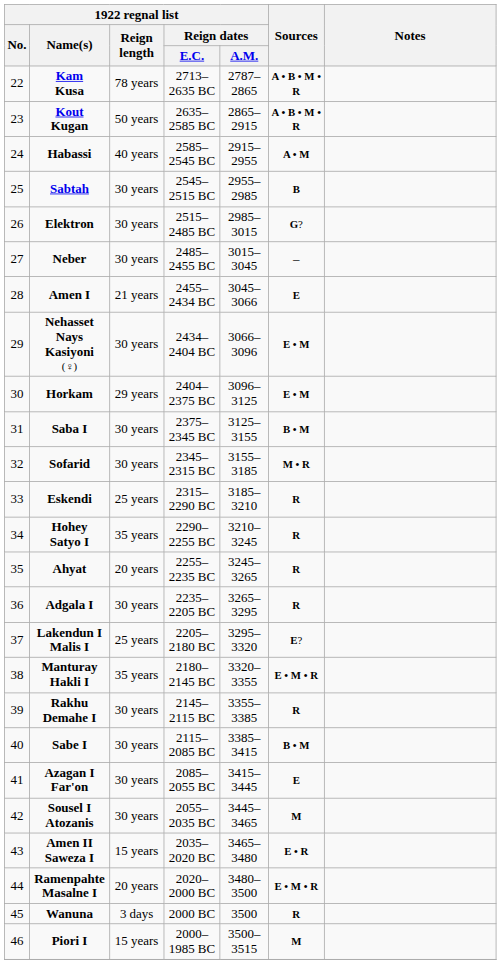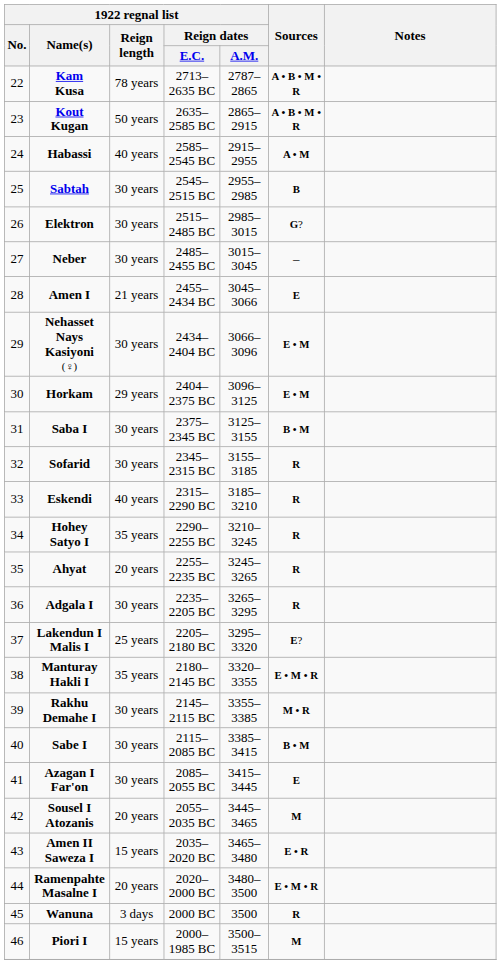Sofarid | Sources: M • R -> R
Eskendi | 1922 regnal list / Reign length: 25 years -> 40 years
Rakhu Demahe I | Sources: R -> M • R
Sousel I Atozanis | 1922 regnal list / Reign length: 30 years -> 20 years
